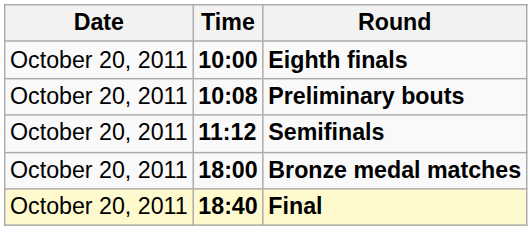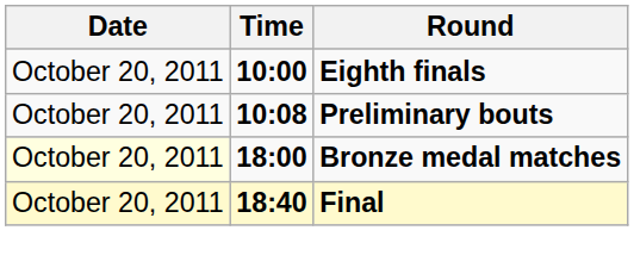- row: October 20, 2011 | 11:12 | Semifinals
Bronze medal matches | Date: no background -> lightyellow background
